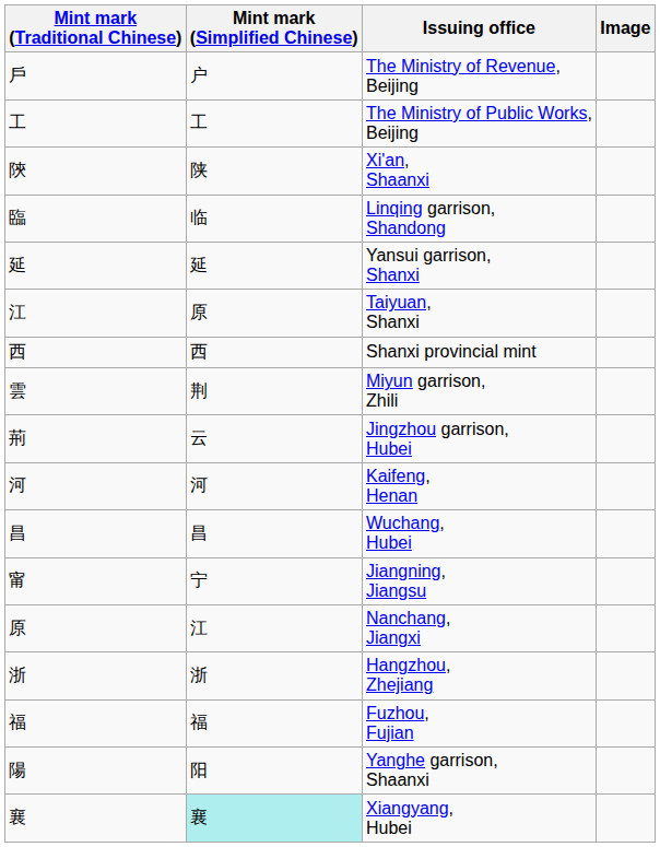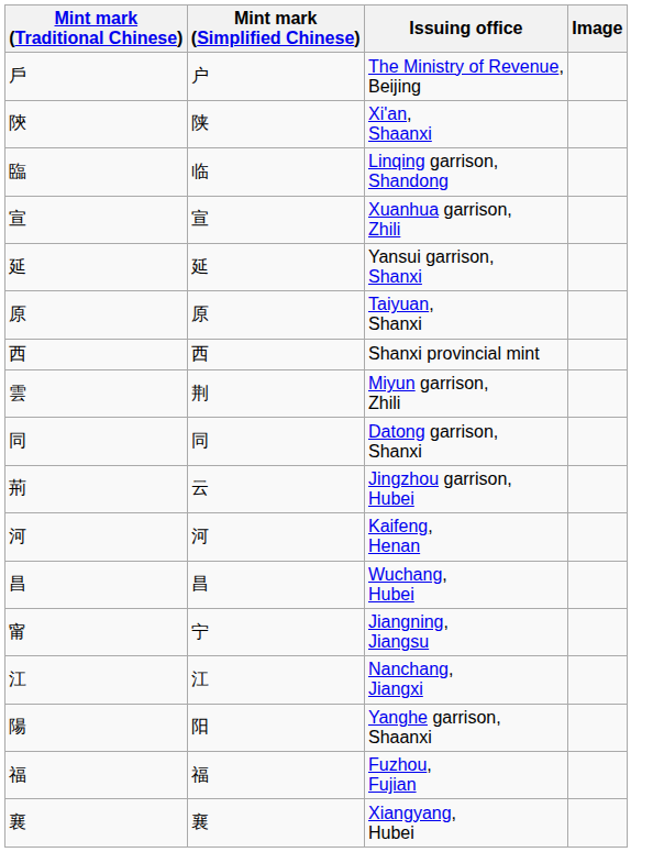- row: 工 | 工 | The Ministry of Public Works, Beijing
+ row: 宣 | 宣 | Xuanhua garrison, Zhili
Taiyuan, Shanxi | Mint mark (Traditional Chinese): 江 -> 原
+ row: 同 | 同 | Datong garrison, Shanxi
Nanchang, Jiangxi | Mint mark (Traditional Chinese): 原 -> 江
- row: 浙 | 浙 | Hangzhou, Zhejiang
rows swapped: Fuzhou, Fujian <-> Yanghe garrison, Shaanxi
Xiangyang, Hubei | Mint mark (Simplified Chinese): paleturquoise background -> no background
